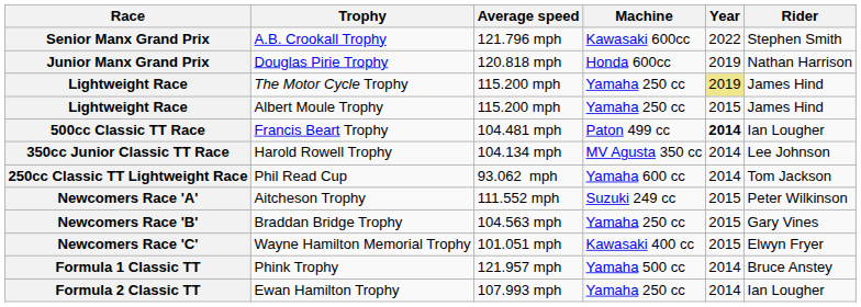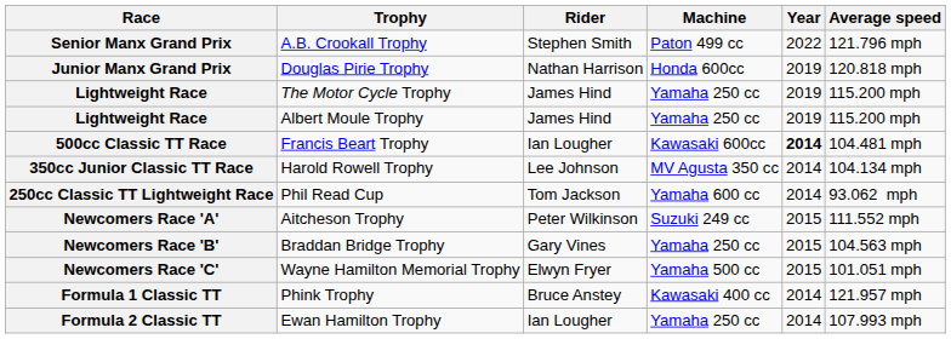columns swapped: Rider <-> Average speed
Senior Manx Grand Prix | Machine: Kawasaki 600cc -> Paton 499 cc
Lightweight Race / The Motor Cycle Trophy | Year: khaki background -> no background
Lightweight Race / Albert Moule Trophy | Year: 2015 -> 2019
500cc Classic TT Race | Machine: Paton 499 cc -> Kawasaki 600cc
Newcomers Race 'C' | Machine: Kawasaki 400 cc -> Yamaha 500 cc
Formula 1 Classic TT | Machine: Yamaha 500 cc -> Kawasaki 400 cc
